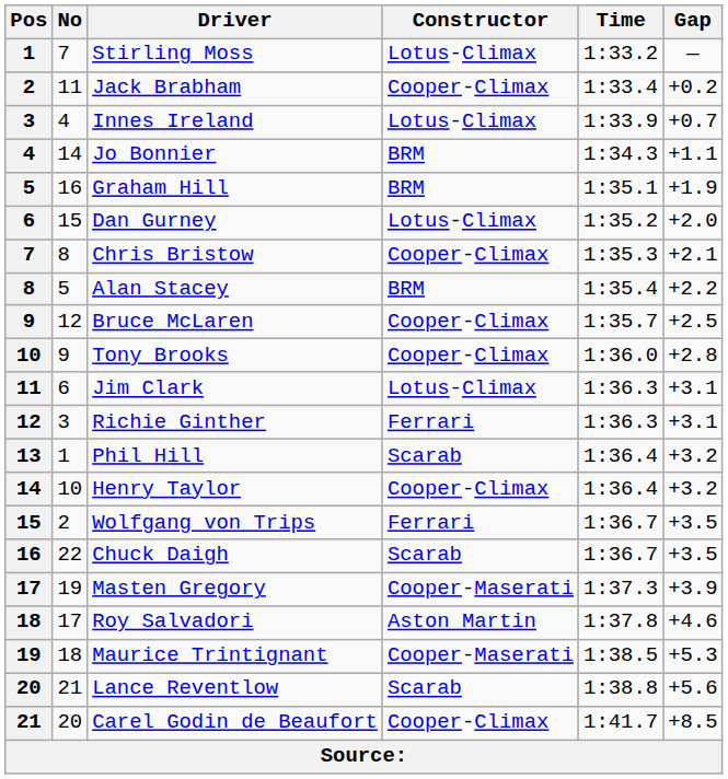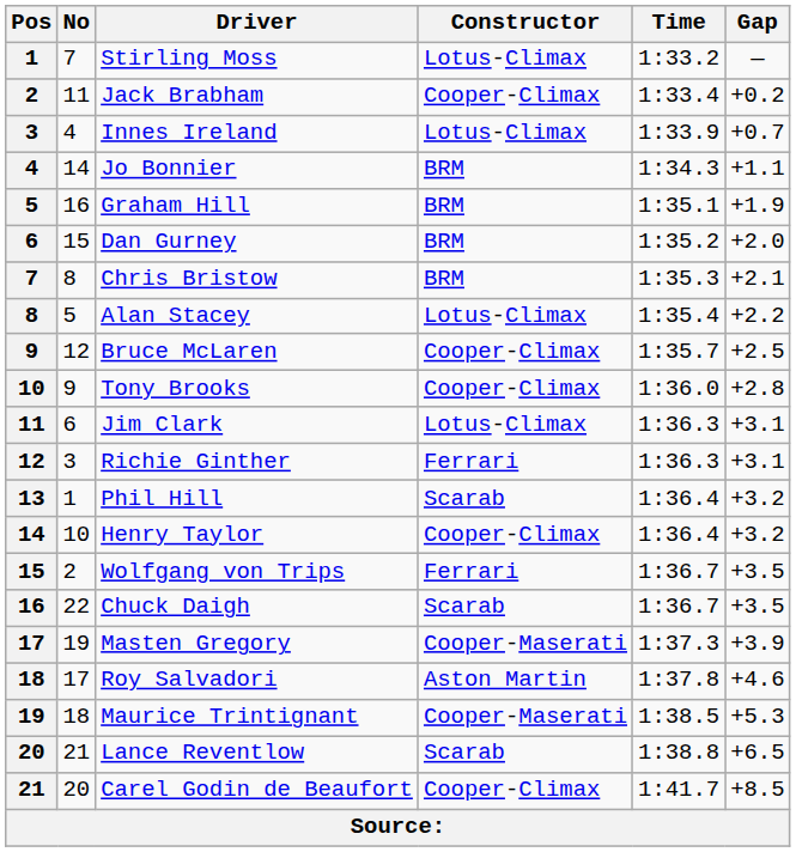Dan Gurney | Constructor: Lotus-Climax -> BRM
Chris Bristow | Constructor: Cooper-Climax -> BRM
Alan Stacey | Constructor: BRM -> Lotus-Climax
Lance Reventlow | Gap: +5.6 -> +6.5
